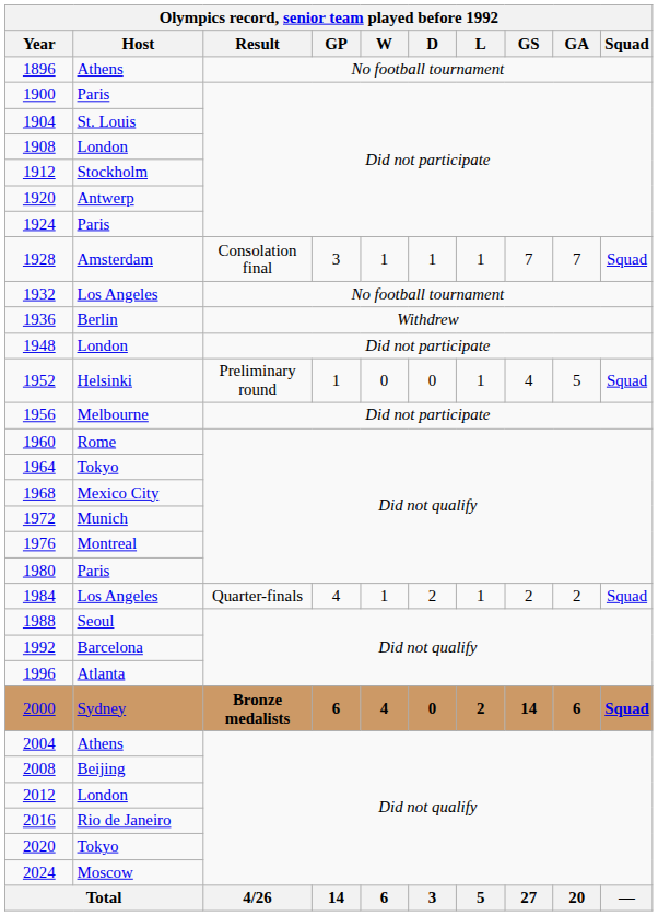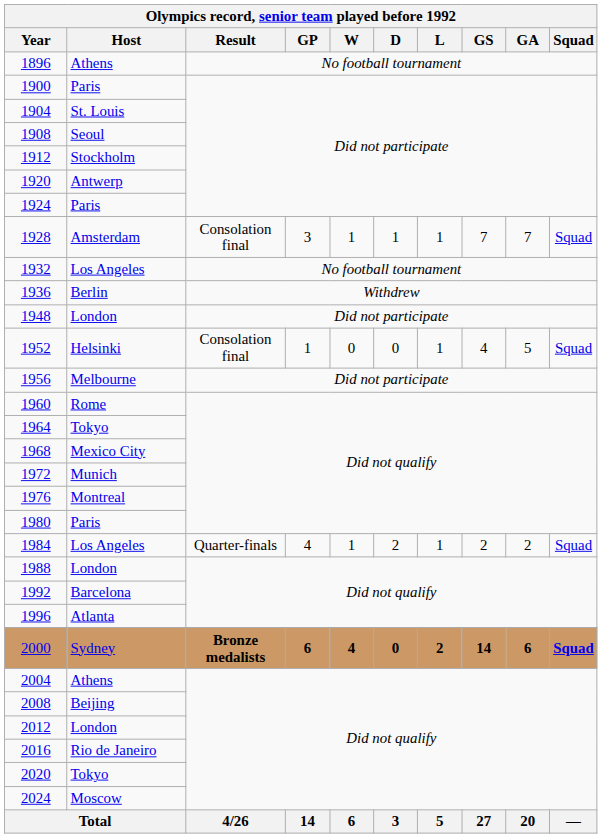1908 | Host: London -> Seoul
1952 | Result: Preliminary round -> Consolation final
1988 | Host: Seoul -> London
